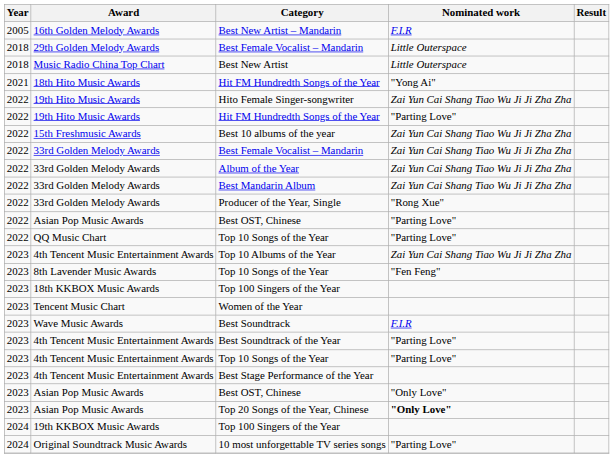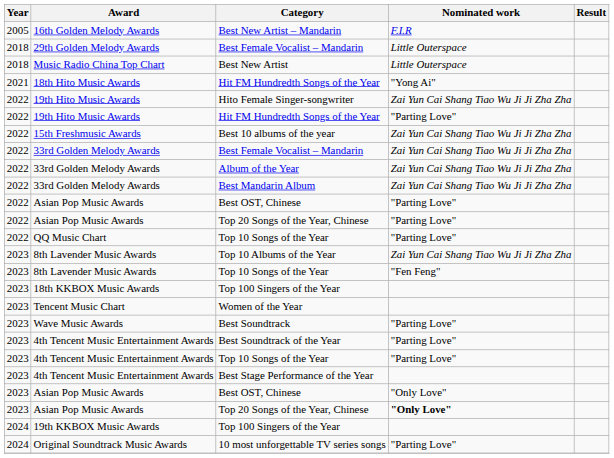- row: 2022 | 33rd Golden Melody Awards | Producer of the Year, Single | "Rong Xue"
+ row: 2022 | Asian Pop Music Awards | Top 20 Songs of the Year, Chinese | "Parting Love"
Top 10 Albums of the Year | Award: 4th Tencent Music Entertainment Awards -> 8th Lavender Music Awards
Best Soundtrack | Nominated work: F.I.R -> "Parting Love"
